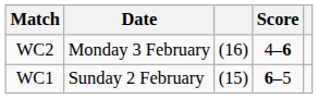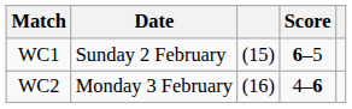rows swapped: WC1 <-> WC2
